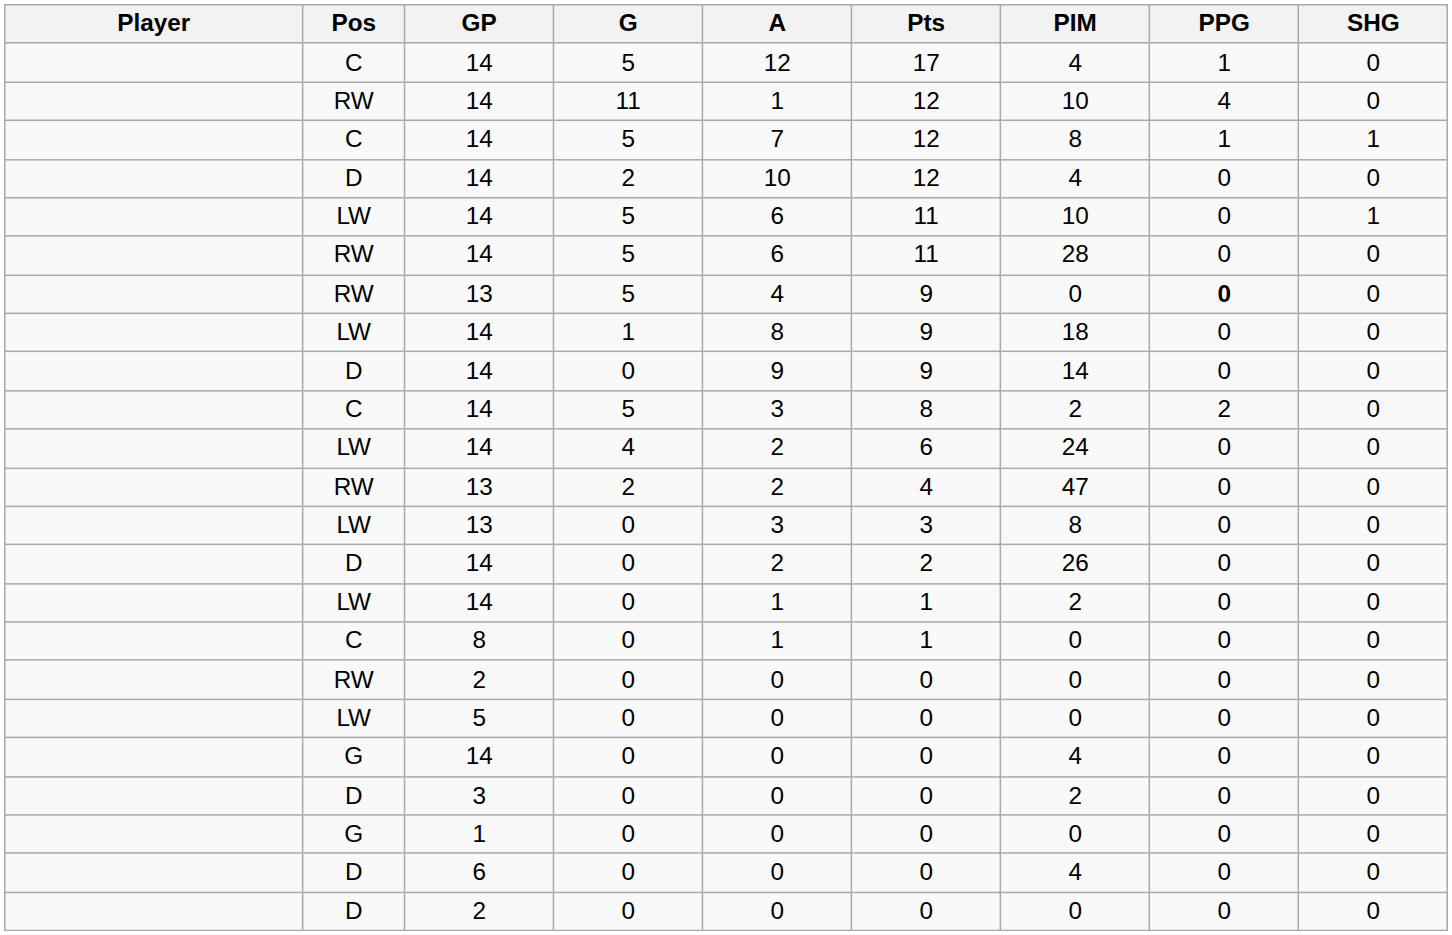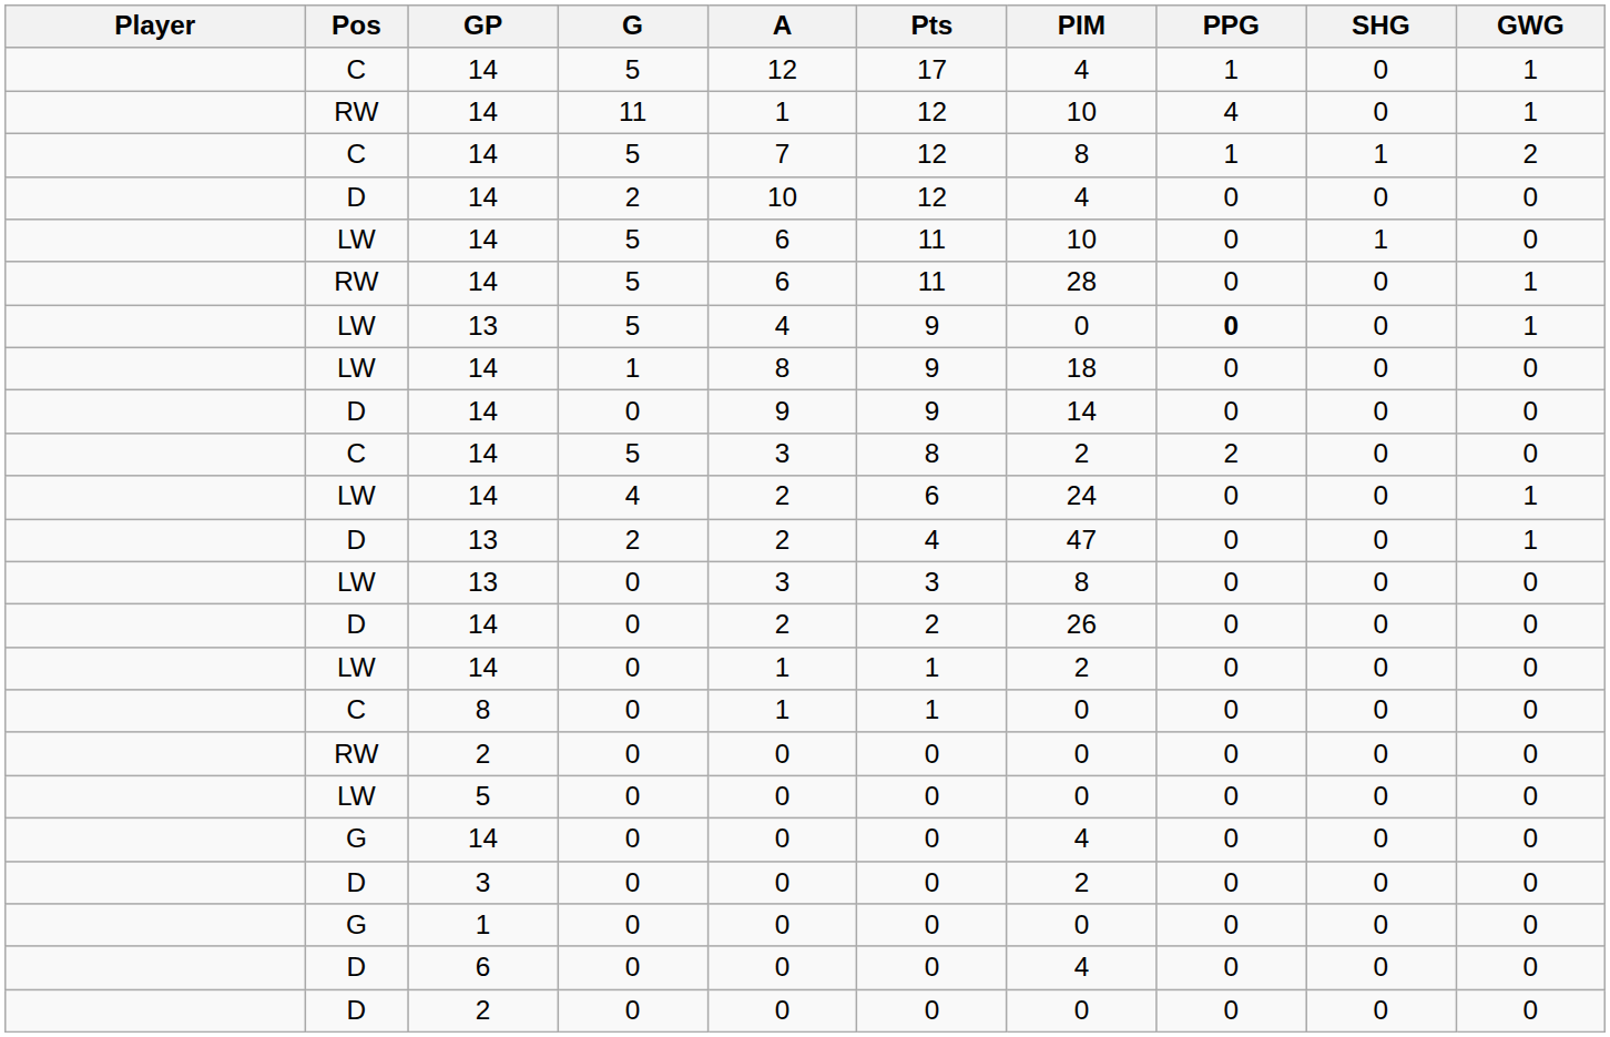+ column: GWG | 1 | 1 | 2 | 0 | 0 | 1 | 1 | 0 | 0 | 0 | 1 | 1 | 0 | 0 | 0 | 0 | 0 | 0 | 0 | 0 | 0 | 0 | 0
13 / 5 | Pos: RW -> LW
13 / 2 | Pos: RW -> D
